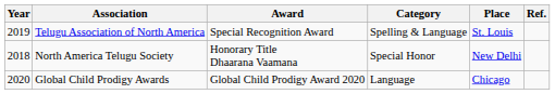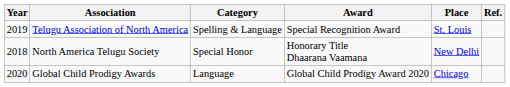columns swapped: Award <-> Category
